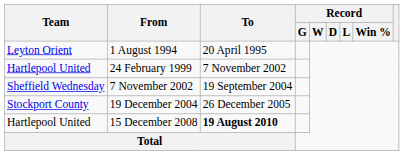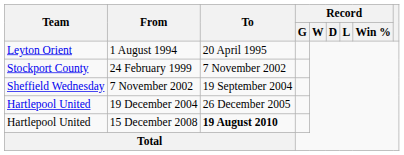24 February 1999 | Team: Hartlepool United -> Stockport County
19 December 2004 | Team: Stockport County -> Hartlepool United
